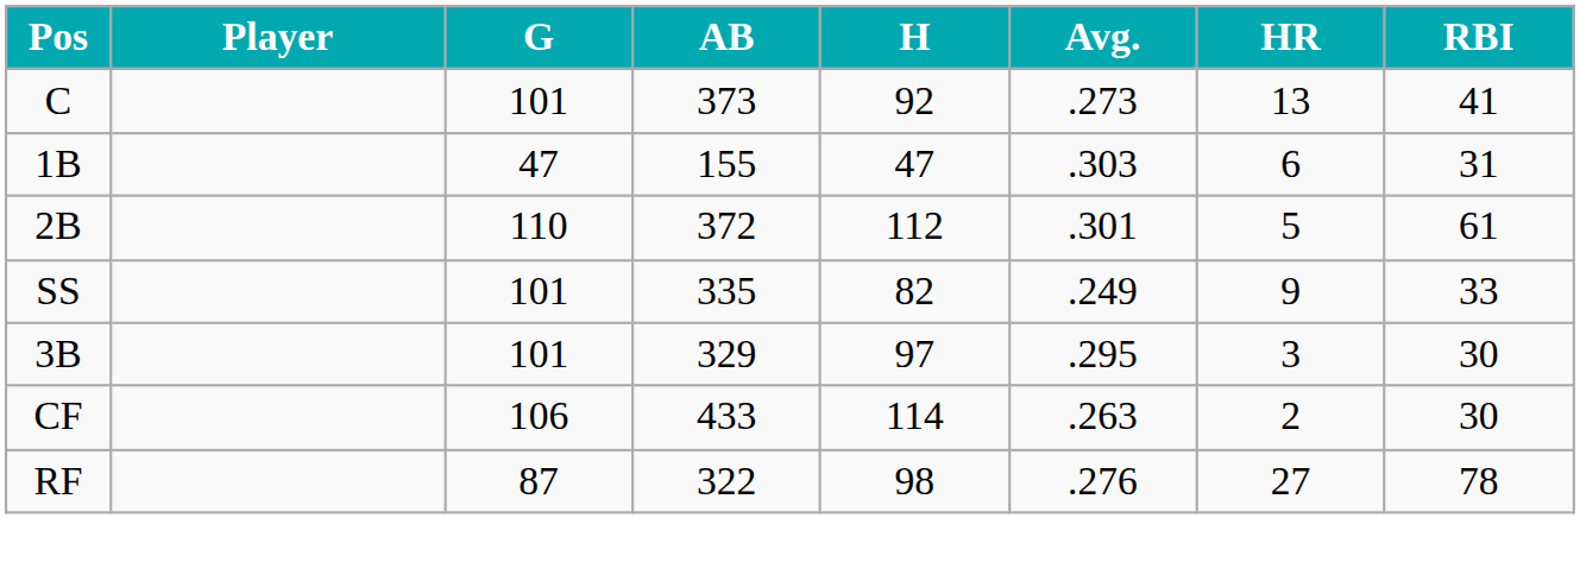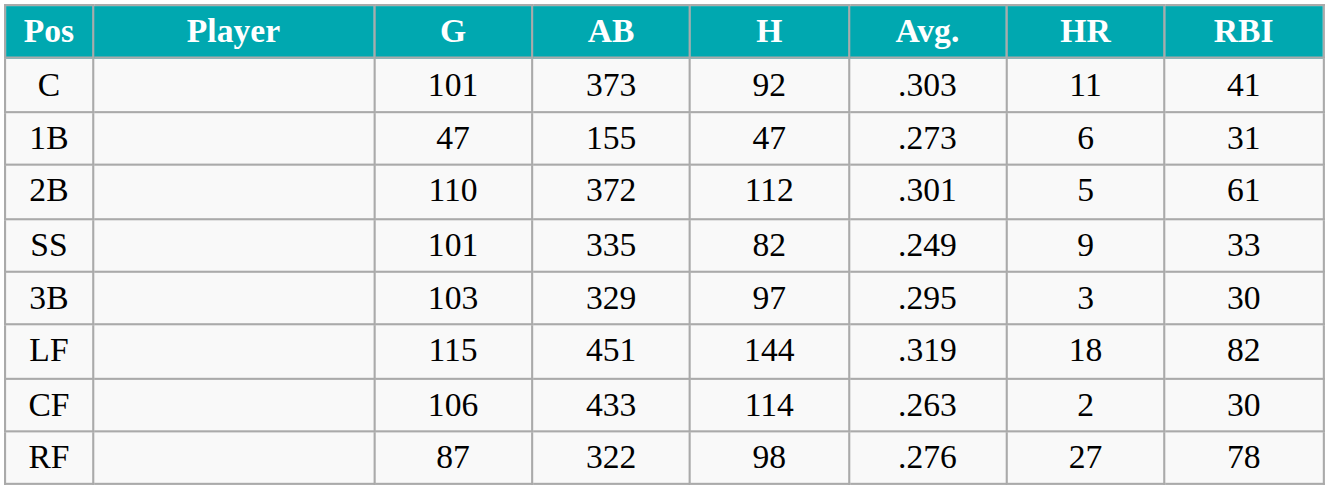C | Avg.: .273 -> .303
C | HR: 13 -> 11
1B | Avg.: .303 -> .273
3B | G: 101 -> 103
+ row: LF | 115 | 451 | 144 | .319 | 18 | 82
